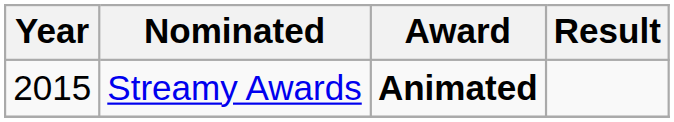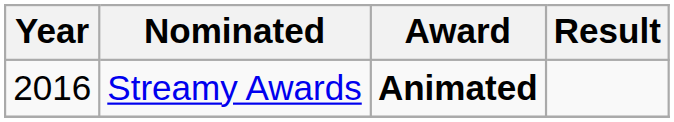Streamy Awards | Year: 2015 -> 2016
